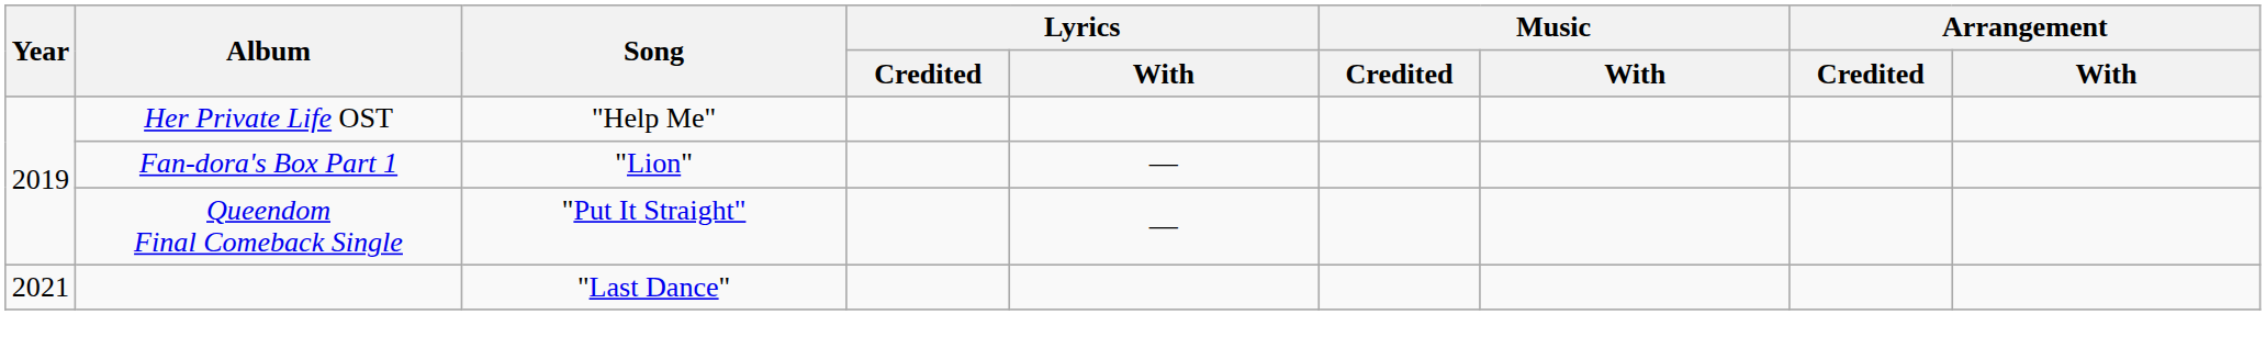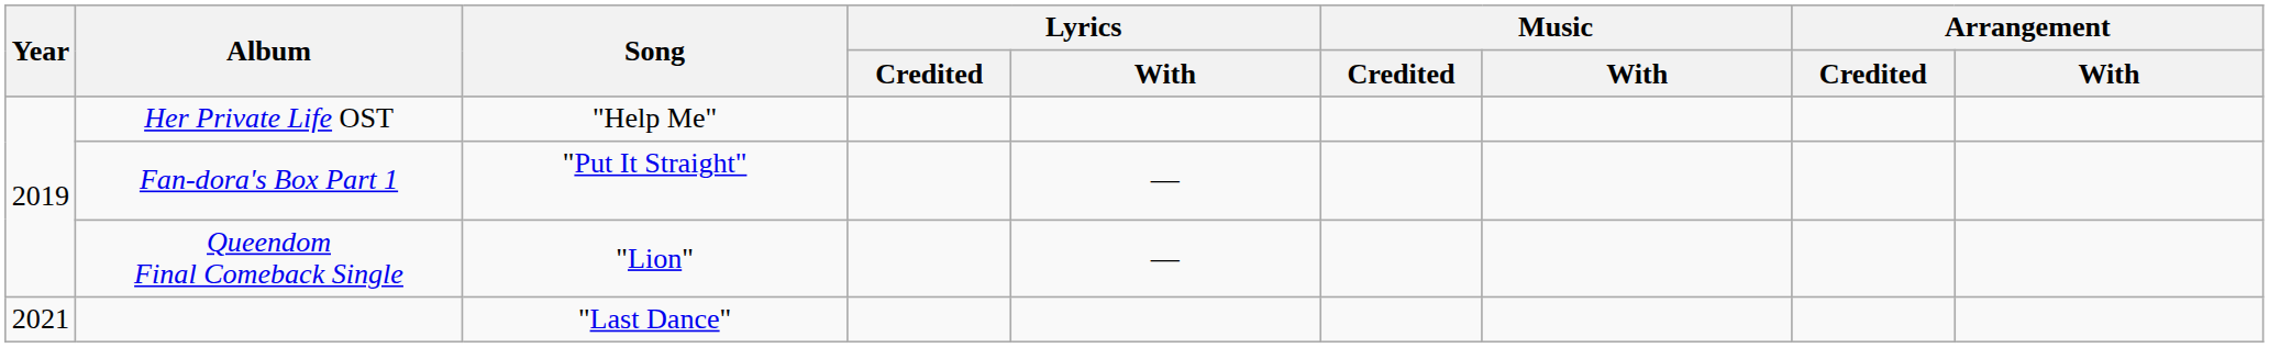Fan-dora's Box Part 1 | Song: "Lion" -> "Put It Straight"
Queendom Final Comeback Single | Song: "Put It Straight" -> "Lion"
